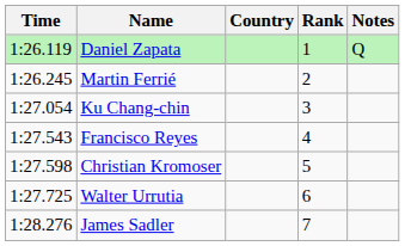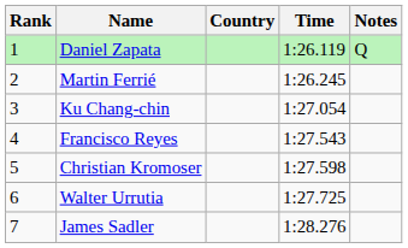columns swapped: Rank <-> Time
